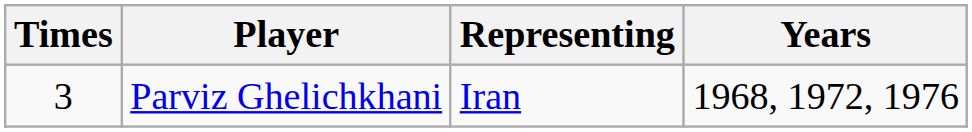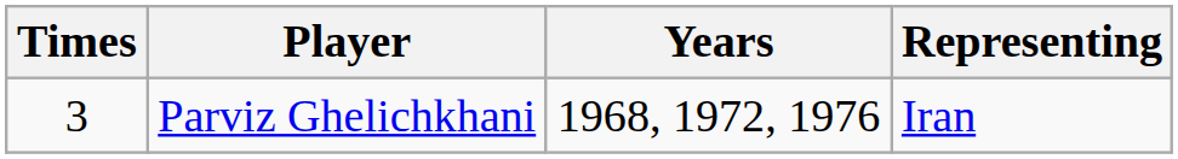columns swapped: Representing <-> Years
